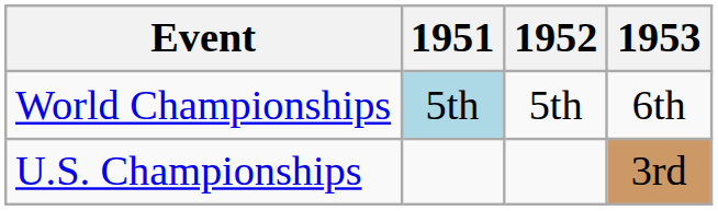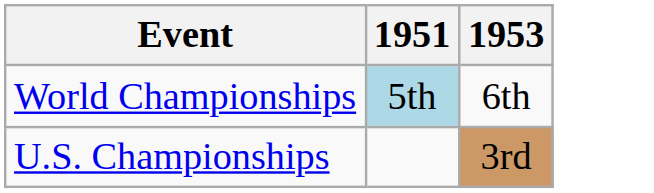- column: 1952 | 5th
